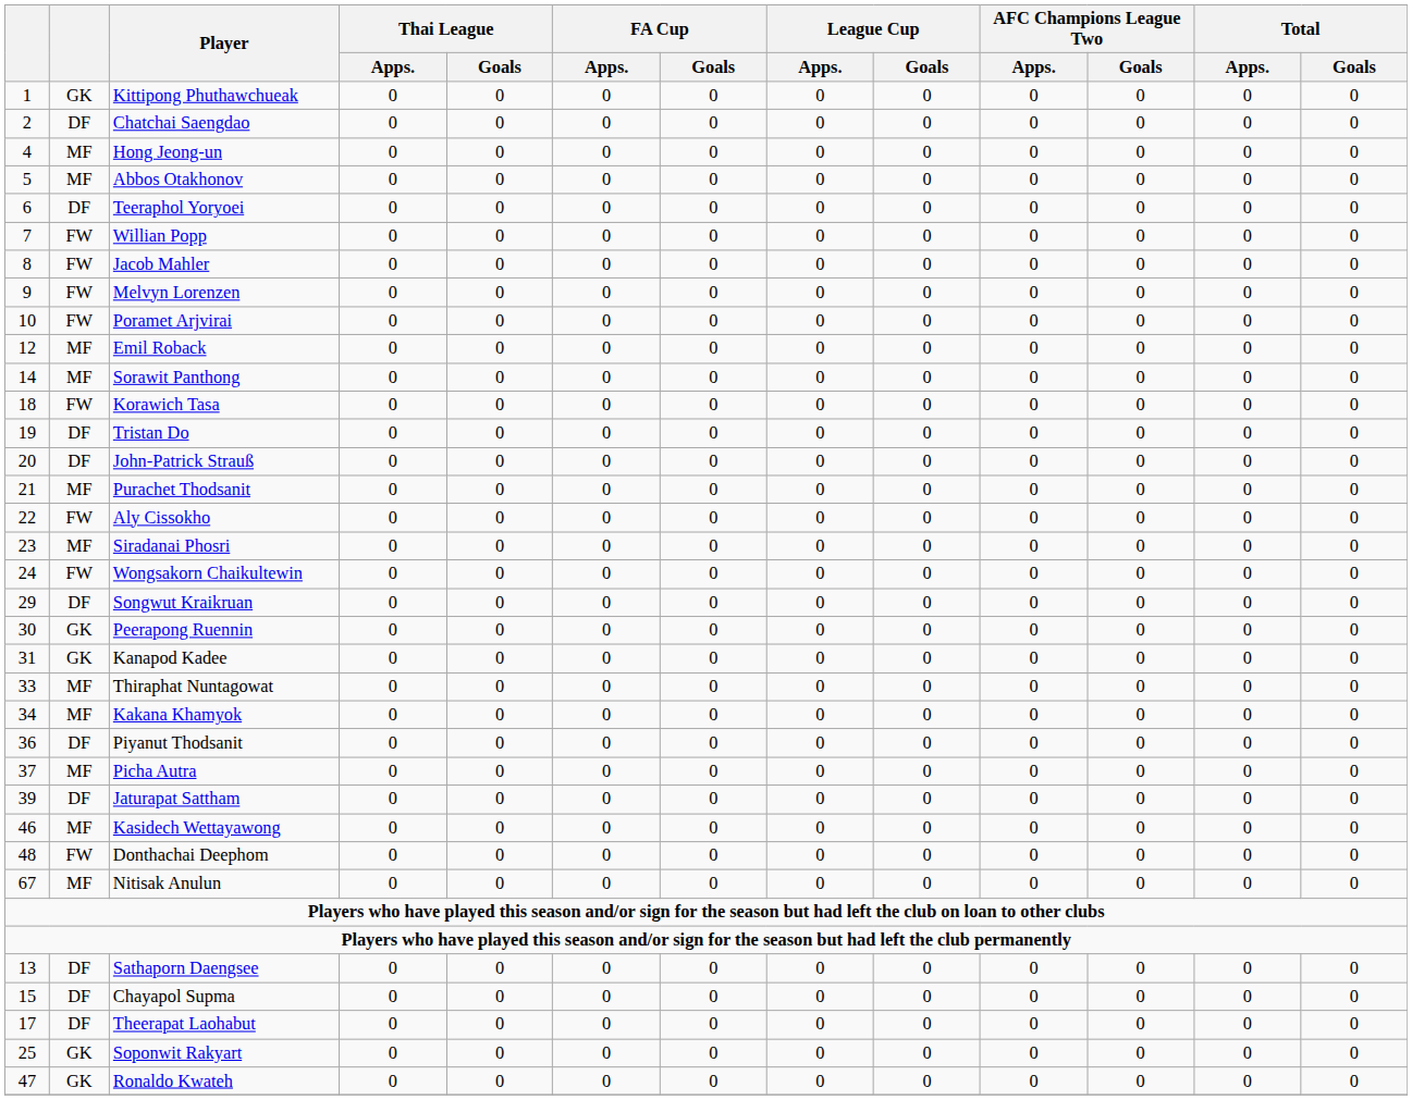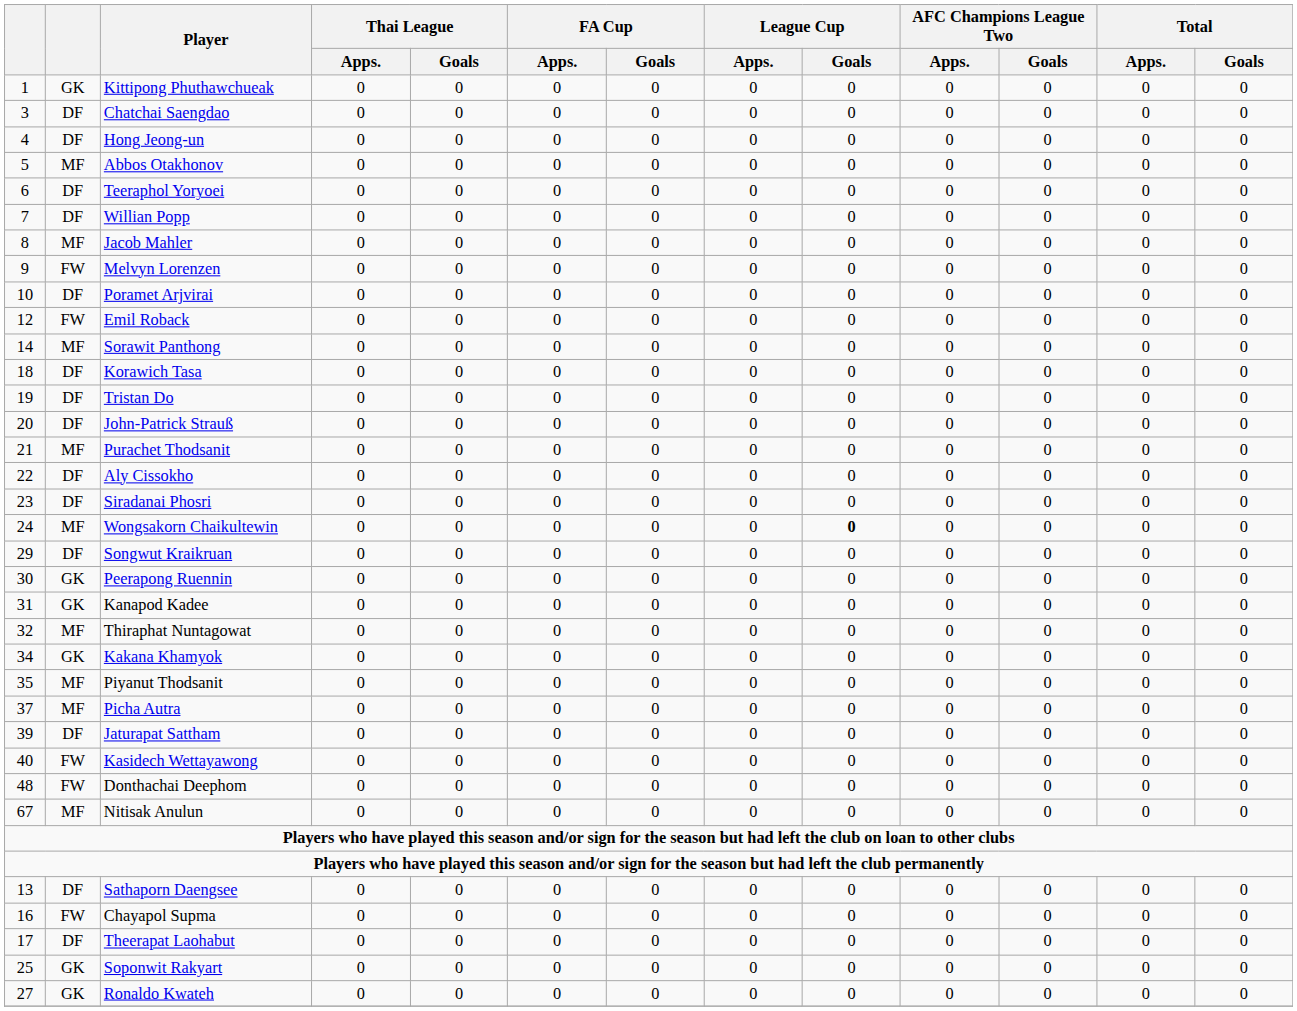Chatchai Saengdao | column 1: 2 -> 3
Hong Jeong-un | column 2: MF -> DF
Willian Popp | column 2: FW -> DF
Jacob Mahler | column 2: FW -> MF
Poramet Arjvirai | column 2: FW -> DF
Emil Roback | column 2: MF -> FW
Korawich Tasa | column 2: FW -> DF
Aly Cissokho | column 2: FW -> DF
Siradanai Phosri | column 2: MF -> DF
Wongsakorn Chaikultewin | column 2: FW -> MF
Wongsakorn Chaikultewin | League Cup / Goals: normal -> bold
Thiraphat Nuntagowat | column 1: 33 -> 32
Kakana Khamyok | column 2: MF -> GK
Piyanut Thodsanit | column 1: 36 -> 35
Piyanut Thodsanit | column 2: DF -> MF
Kasidech Wettayawong | column 1: 46 -> 40
Kasidech Wettayawong | column 2: MF -> FW
Chayapol Supma | column 1: 15 -> 16
Chayapol Supma | column 2: DF -> FW
Ronaldo Kwateh | column 1: 47 -> 27
